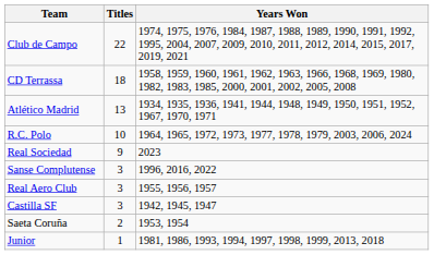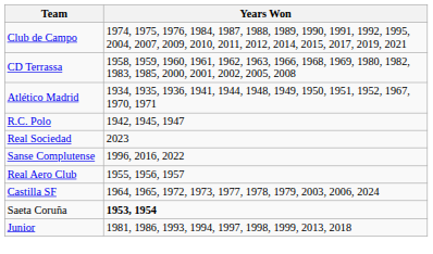- column: Titles | 22 | 18 | 13 | 10 | 9 | 3 | 3 | 3 | 2 | 1
R.C. Polo | Years Won: 1964, 1965, 1972, 1973, 1977, 1978, 1979, 2003, 2006, 2024 -> 1942, 1945, 1947
Castilla SF | Years Won: 1942, 1945, 1947 -> 1964, 1965, 1972, 1973, 1977, 1978, 1979, 2003, 2006, 2024
Saeta Coruña | Years Won: normal -> bold
